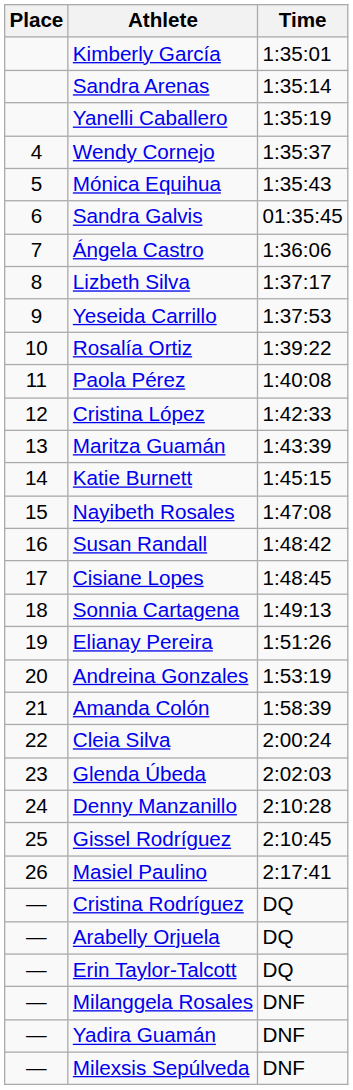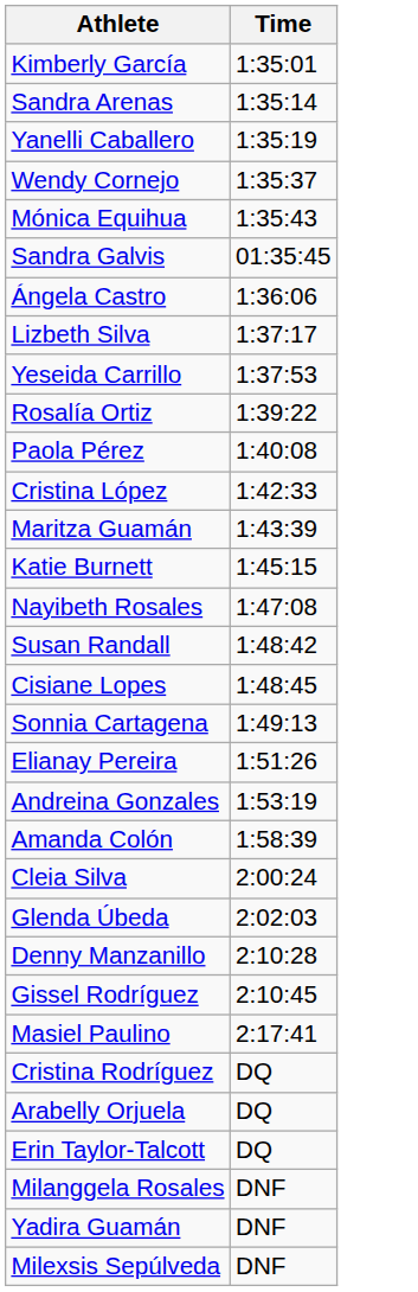- column: Place | 4 | 5 | 6 | 7 | 8 | 9 | 10 | 11 | 12 | 13 | 14 | 15 | 16 | 17 | 18 | 19 | 20 | 21 | 22 | 23 | 24 | 25 | 26 | — | — | — | — | — | —
